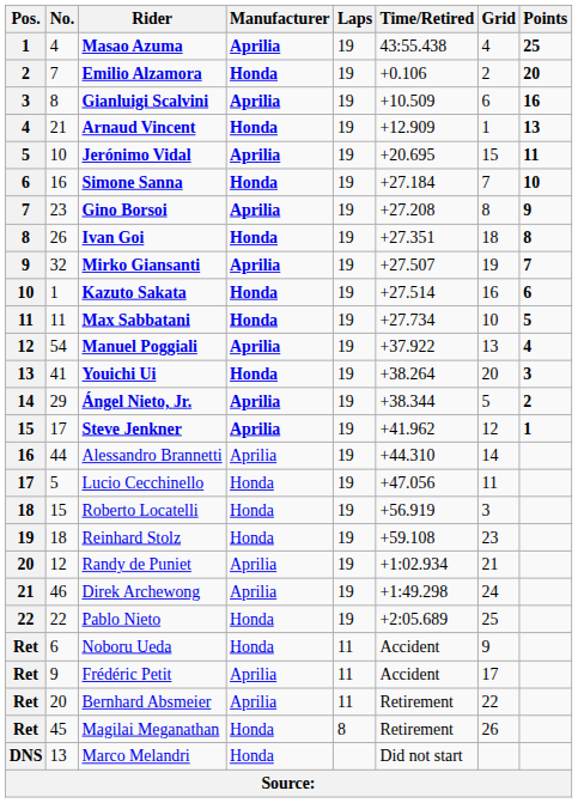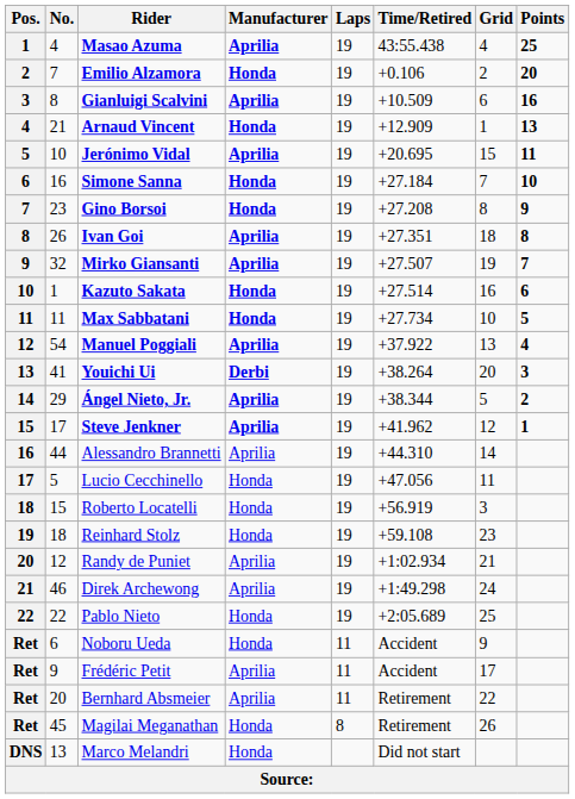Gino Borsoi | Manufacturer: Aprilia -> Honda
Ivan Goi | Manufacturer: Honda -> Aprilia
Youichi Ui | Manufacturer: Honda -> Derbi
